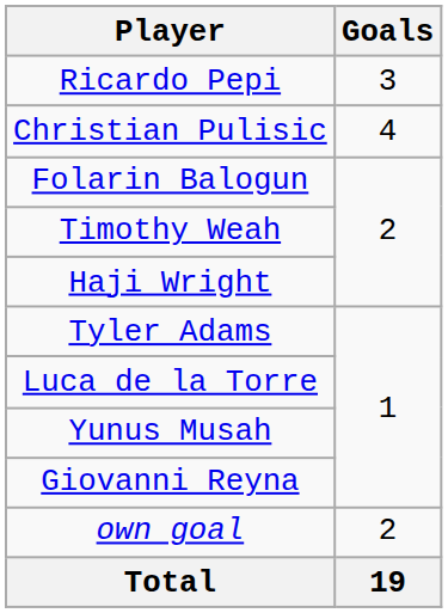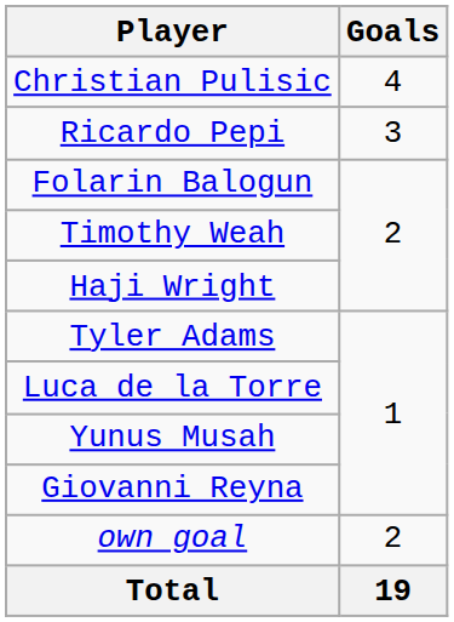rows swapped: Christian Pulisic <-> Ricardo Pepi
